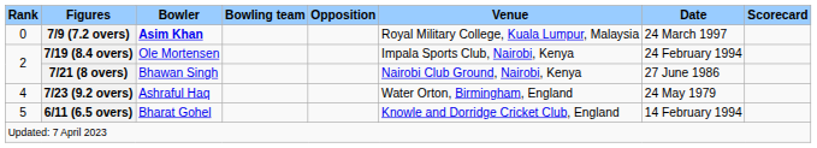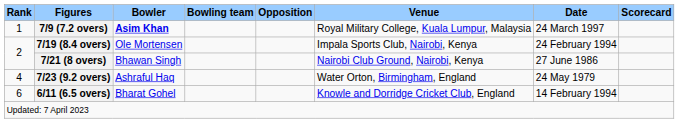7/9 (7.2 overs) | Rank: 0 -> 1
6/11 (6.5 overs) | Rank: 5 -> 6
